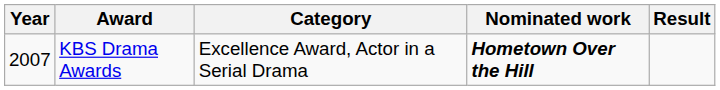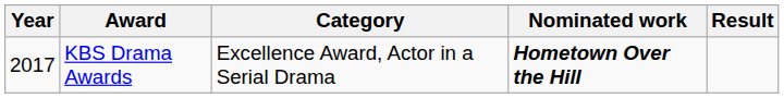KBS Drama Awards | Year: 2007 -> 2017
